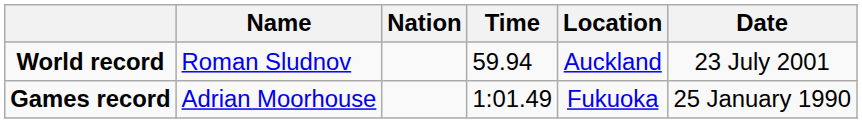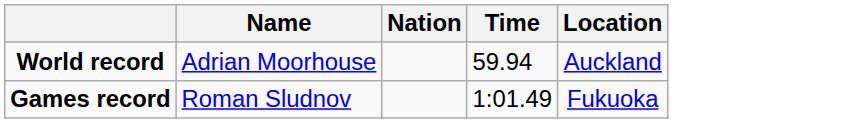- column: Date | 23 July 2001 | 25 January 1990
World record | Name: Roman Sludnov -> Adrian Moorhouse
Games record | Name: Adrian Moorhouse -> Roman Sludnov
